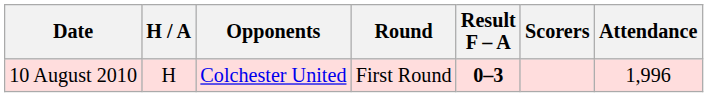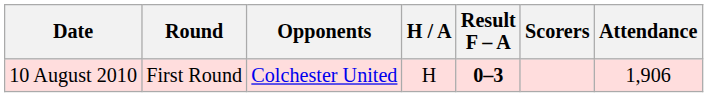columns swapped: Round <-> H / A
10 August 2010 | Attendance: 1,996 -> 1,906
